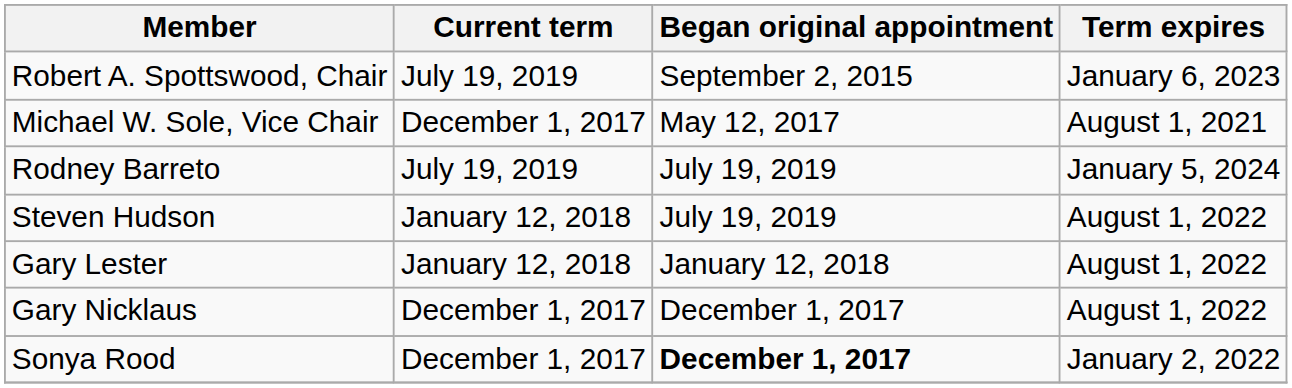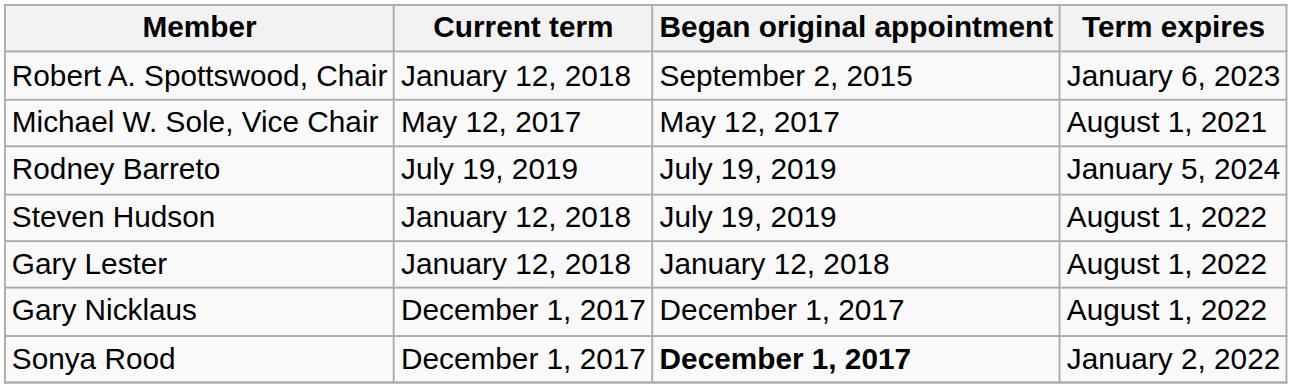Robert A. Spottswood, Chair | Current term: July 19, 2019 -> January 12, 2018
Michael W. Sole, Vice Chair | Current term: December 1, 2017 -> May 12, 2017
